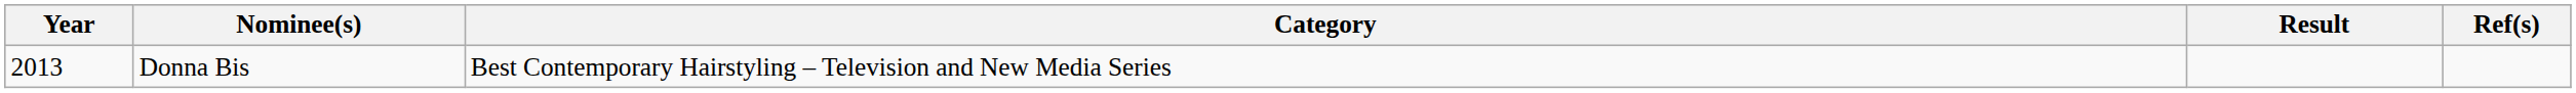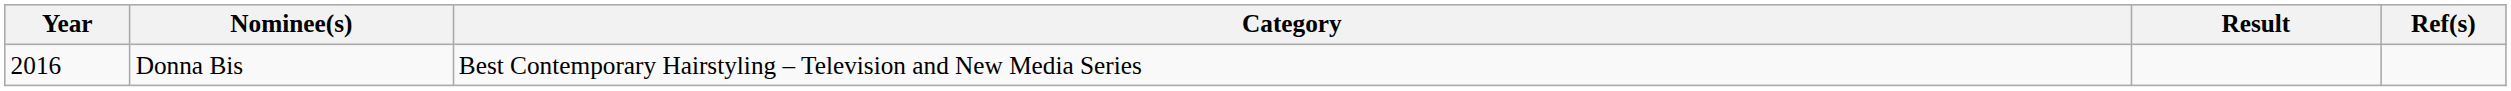Donna Bis | Year: 2013 -> 2016
